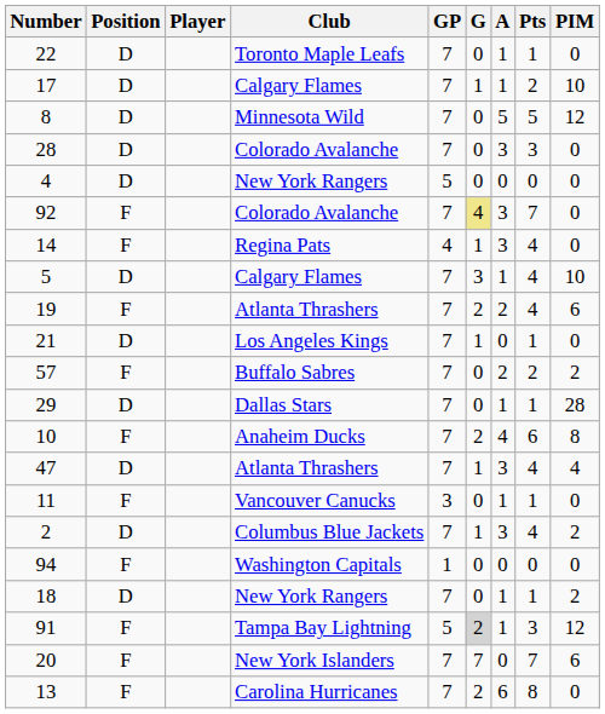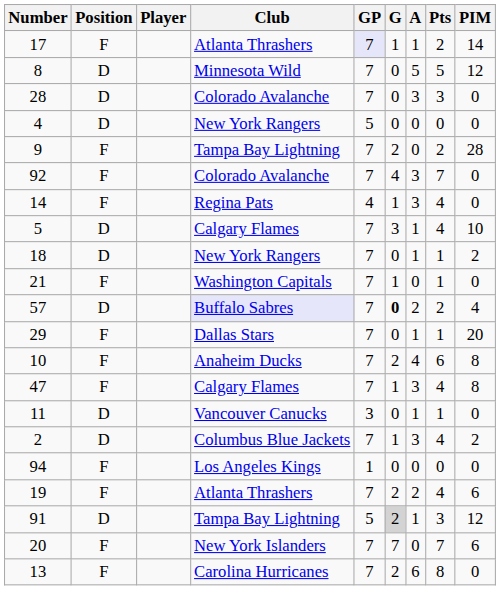- row: 22 | D | Toronto Maple Leafs | 7 | 0 | 1 | 1 | 0
17 | Position: D -> F
17 | Club: Calgary Flames -> Atlanta Thrashers
17 | GP: no background -> lavender background
17 | PIM: 10 -> 14
+ row: 9 | F | Tampa Bay Lightning | 7 | 2 | 0 | 2 | 28
92 | G: khaki background -> no background
rows swapped: 19 <-> 18
21 | Position: D -> F
21 | Club: Los Angeles Kings -> Washington Capitals
57 | Position: F -> D
57 | Club: no background -> lavender background
57 | G: normal -> bold
57 | PIM: 2 -> 4
29 | Position: D -> F
29 | PIM: 28 -> 20
47 | Position: D -> F
47 | Club: Atlanta Thrashers -> Calgary Flames
47 | PIM: 4 -> 8
11 | Position: F -> D
94 | Club: Washington Capitals -> Los Angeles Kings
91 | Position: F -> D
